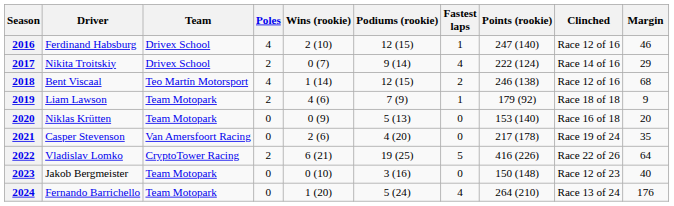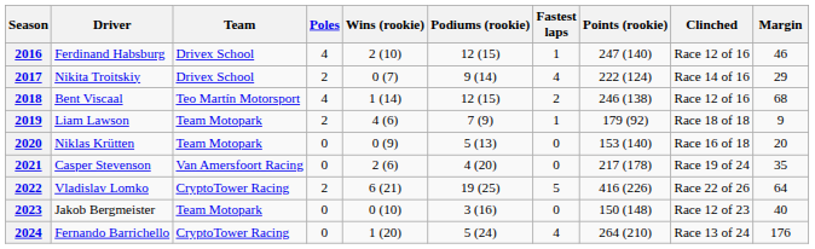2024 | Team: Team Motopark -> CryptoTower Racing
